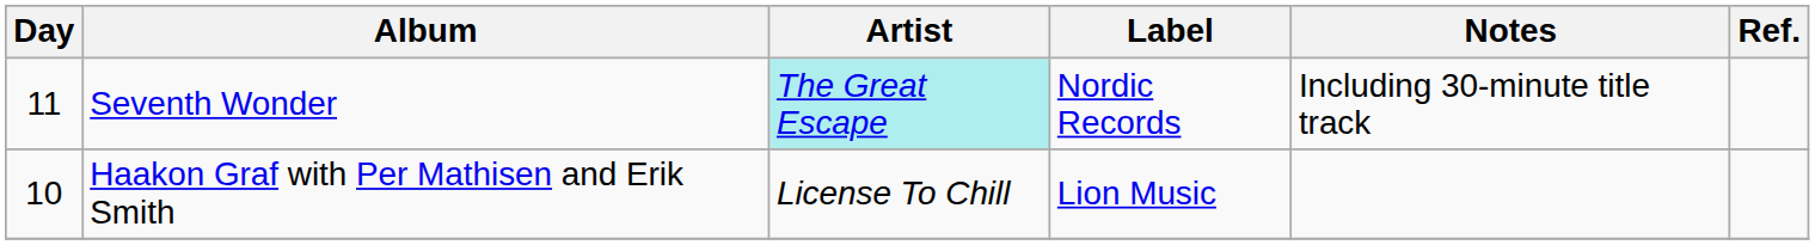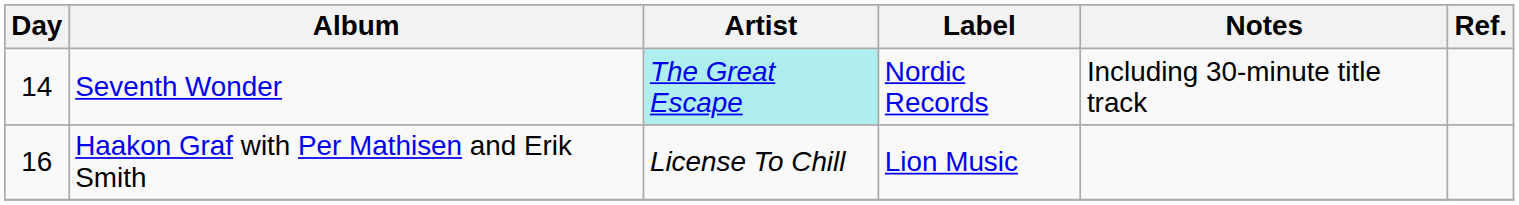Seventh Wonder | Day: 11 -> 14
Haakon Graf with Per Mathisen and Erik Smith | Day: 10 -> 16
